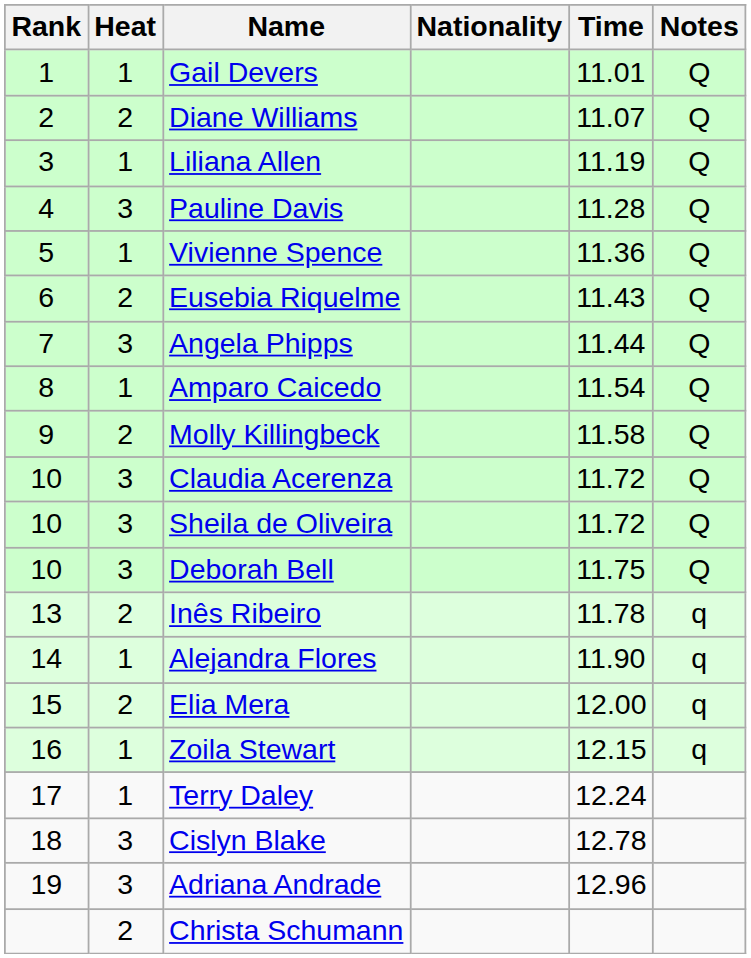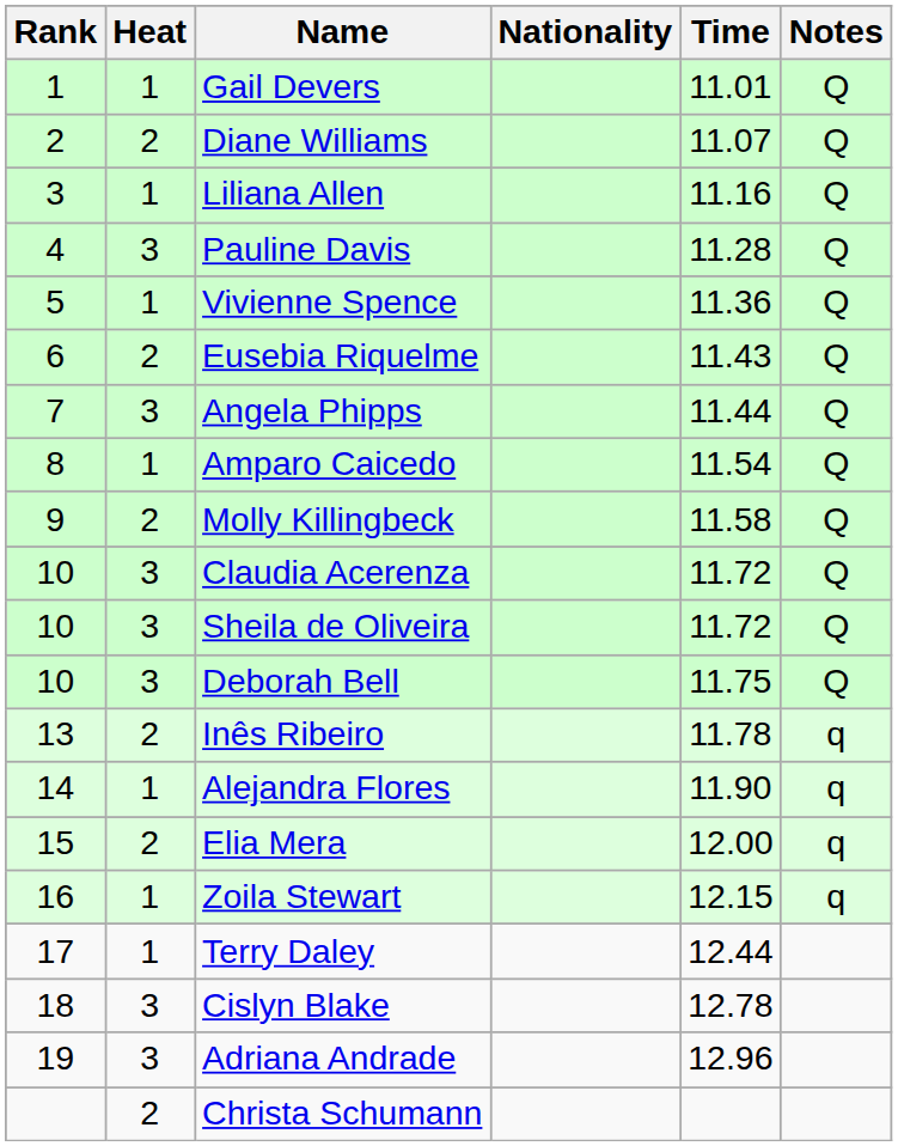Liliana Allen | Time: 11.19 -> 11.16
Terry Daley | Time: 12.24 -> 12.44
